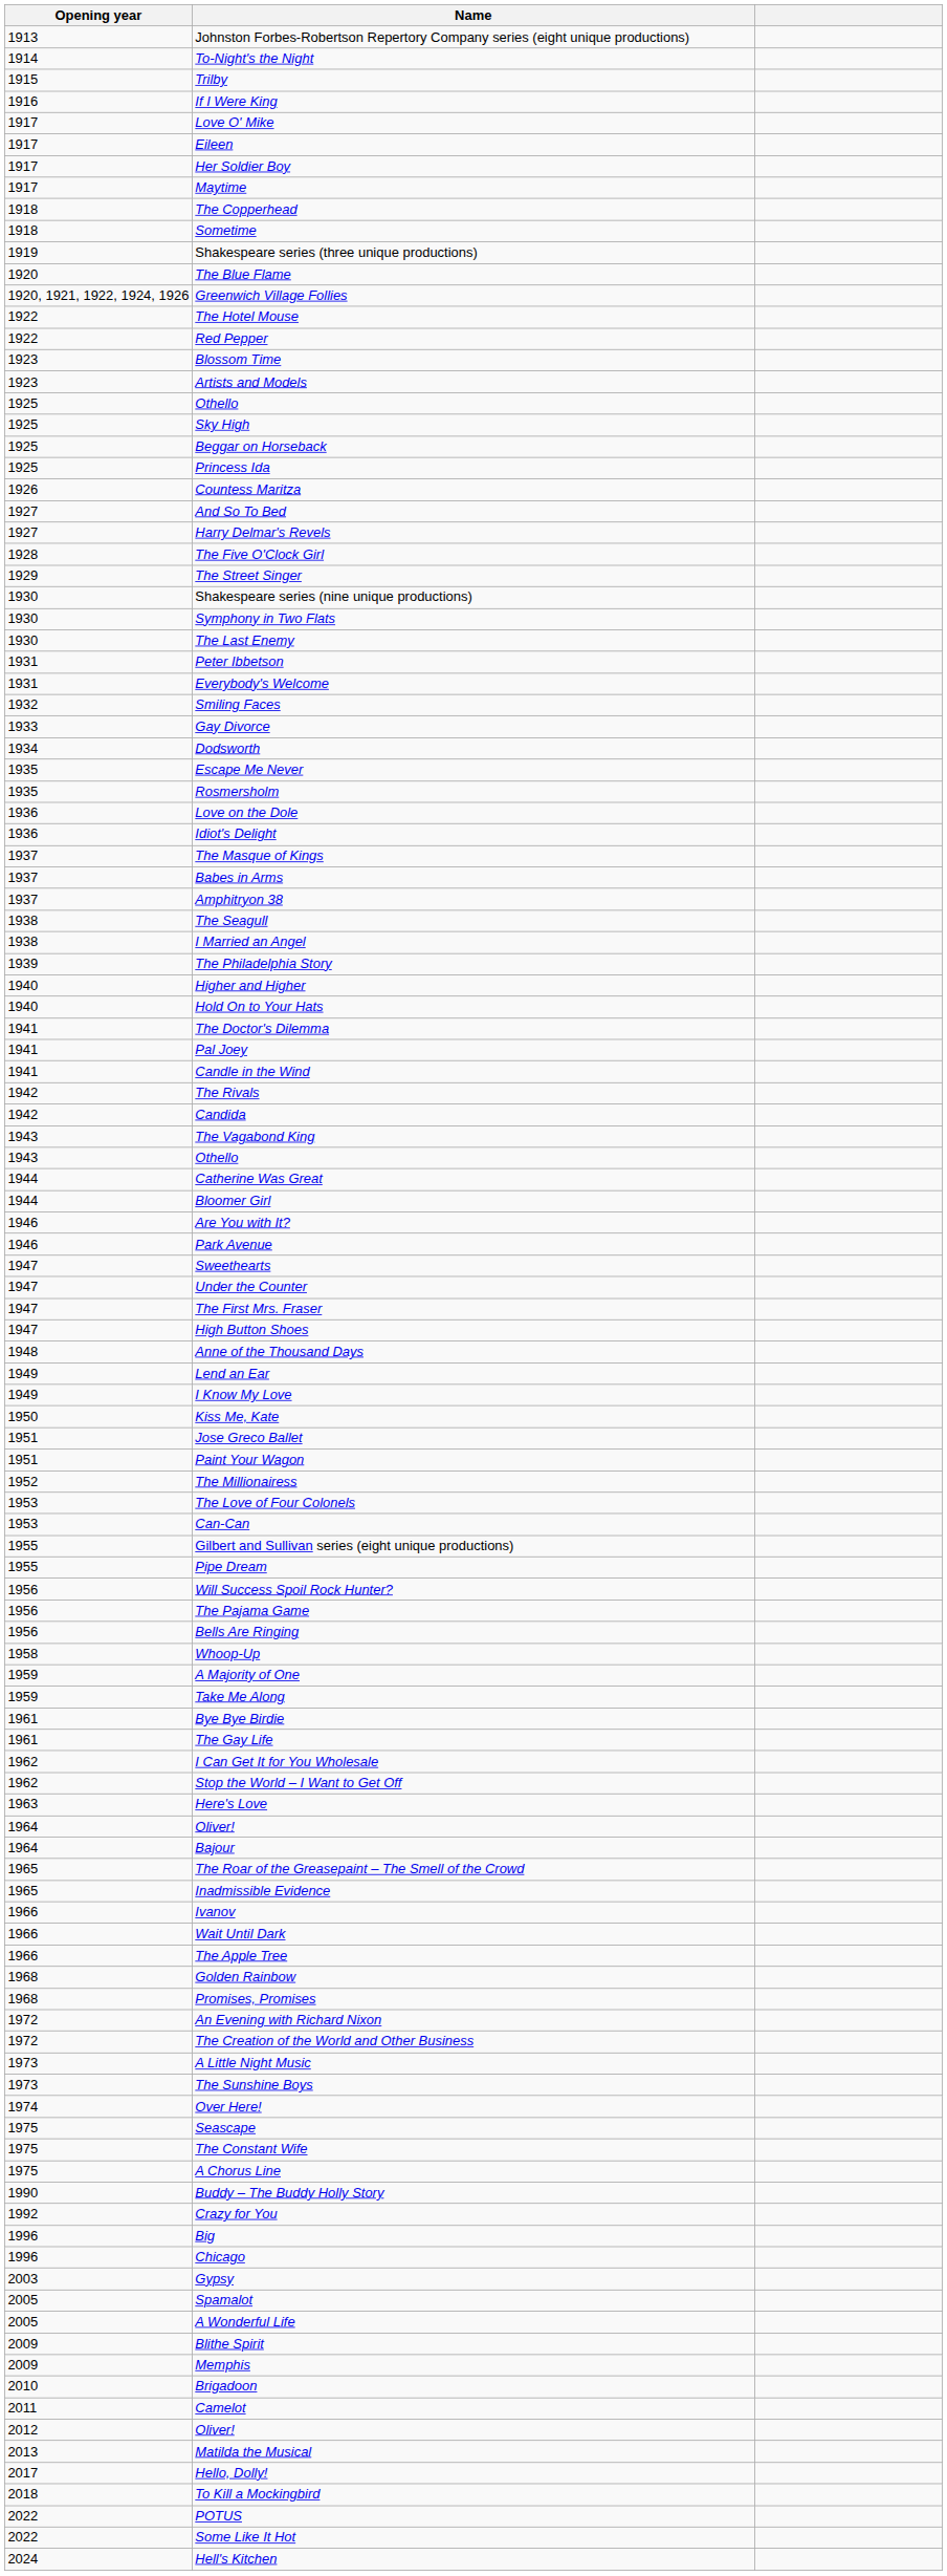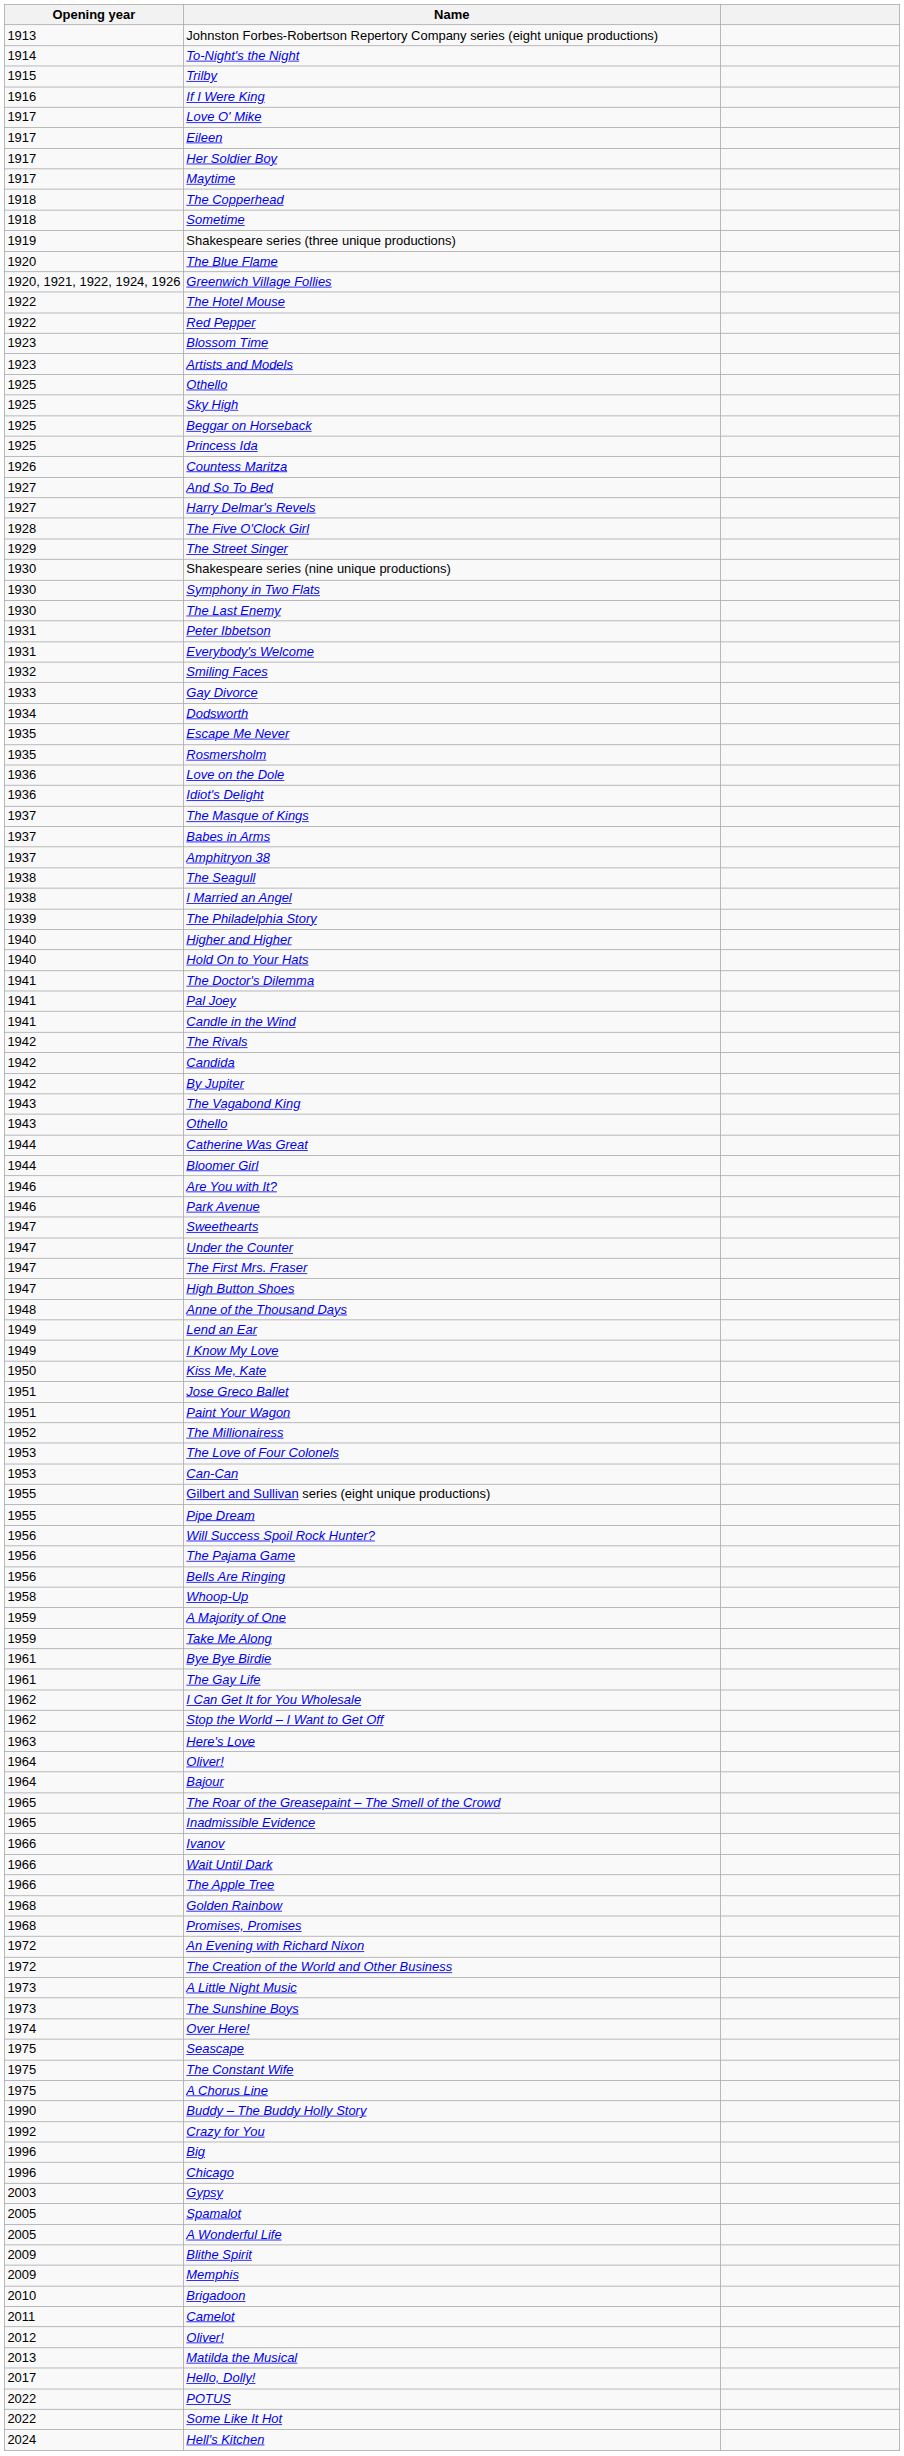+ row: 1942 | By Jupiter
- row: 2018 | To Kill a Mockingbird
